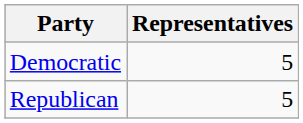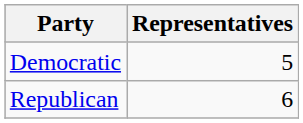Republican | Representatives: 5 -> 6
